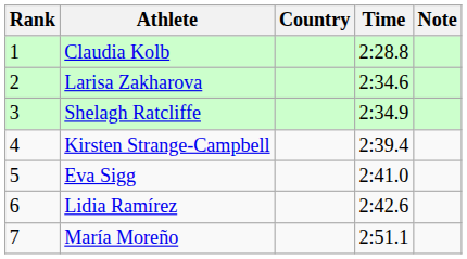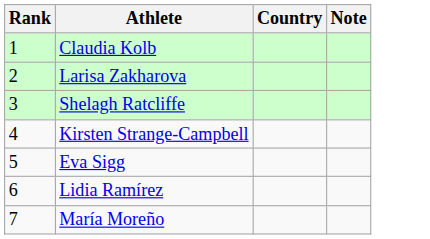- column: Time | 2:28.8 | 2:34.6 | 2:34.9 | 2:39.4 | 2:41.0 | 2:42.6 | 2:51.1
